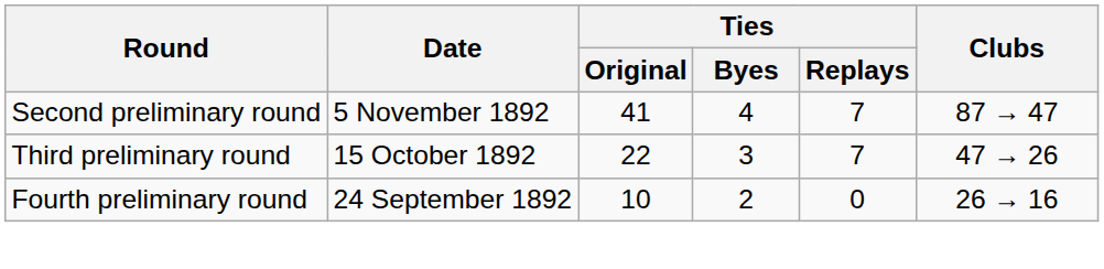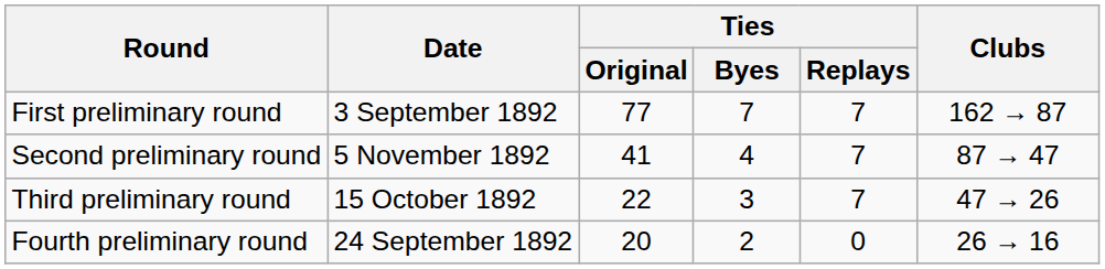+ row: First preliminary round | 3 September 1892 | 77 | 7 | 7 | 162 → 87
Fourth preliminary round | Ties / Original: 10 -> 20
